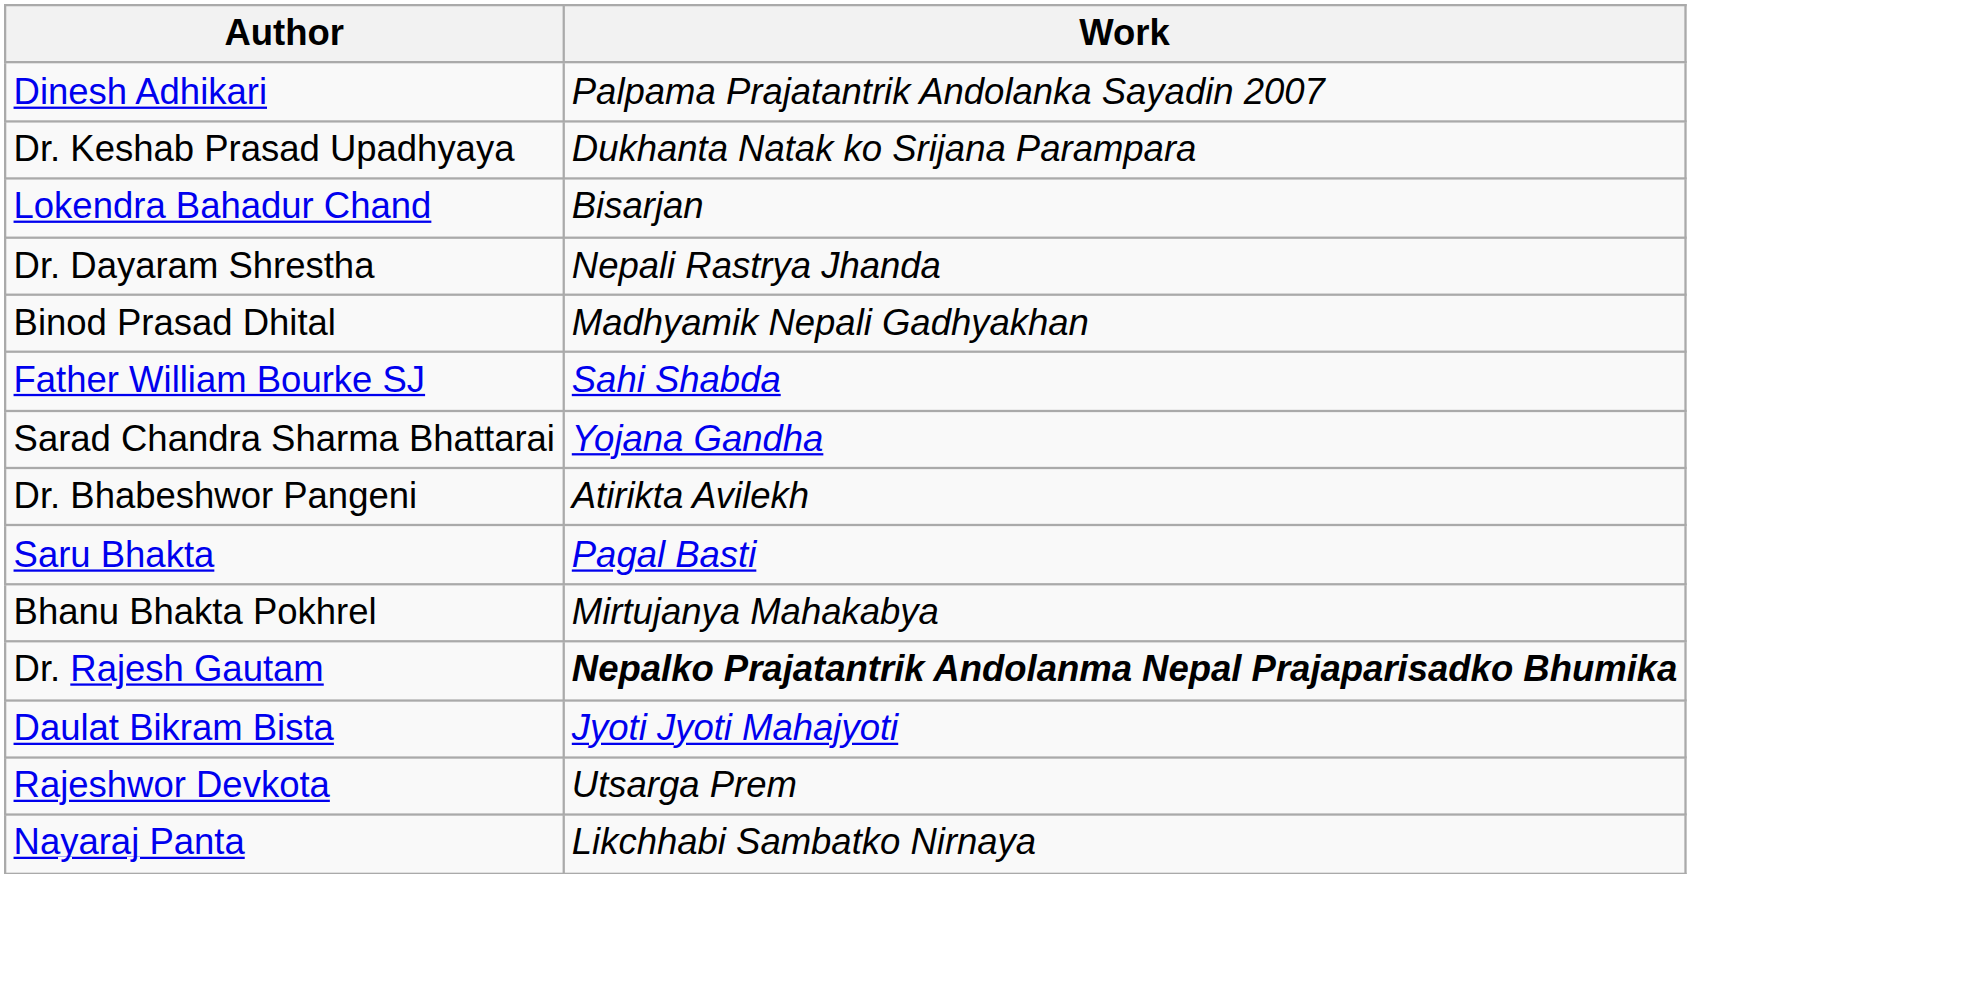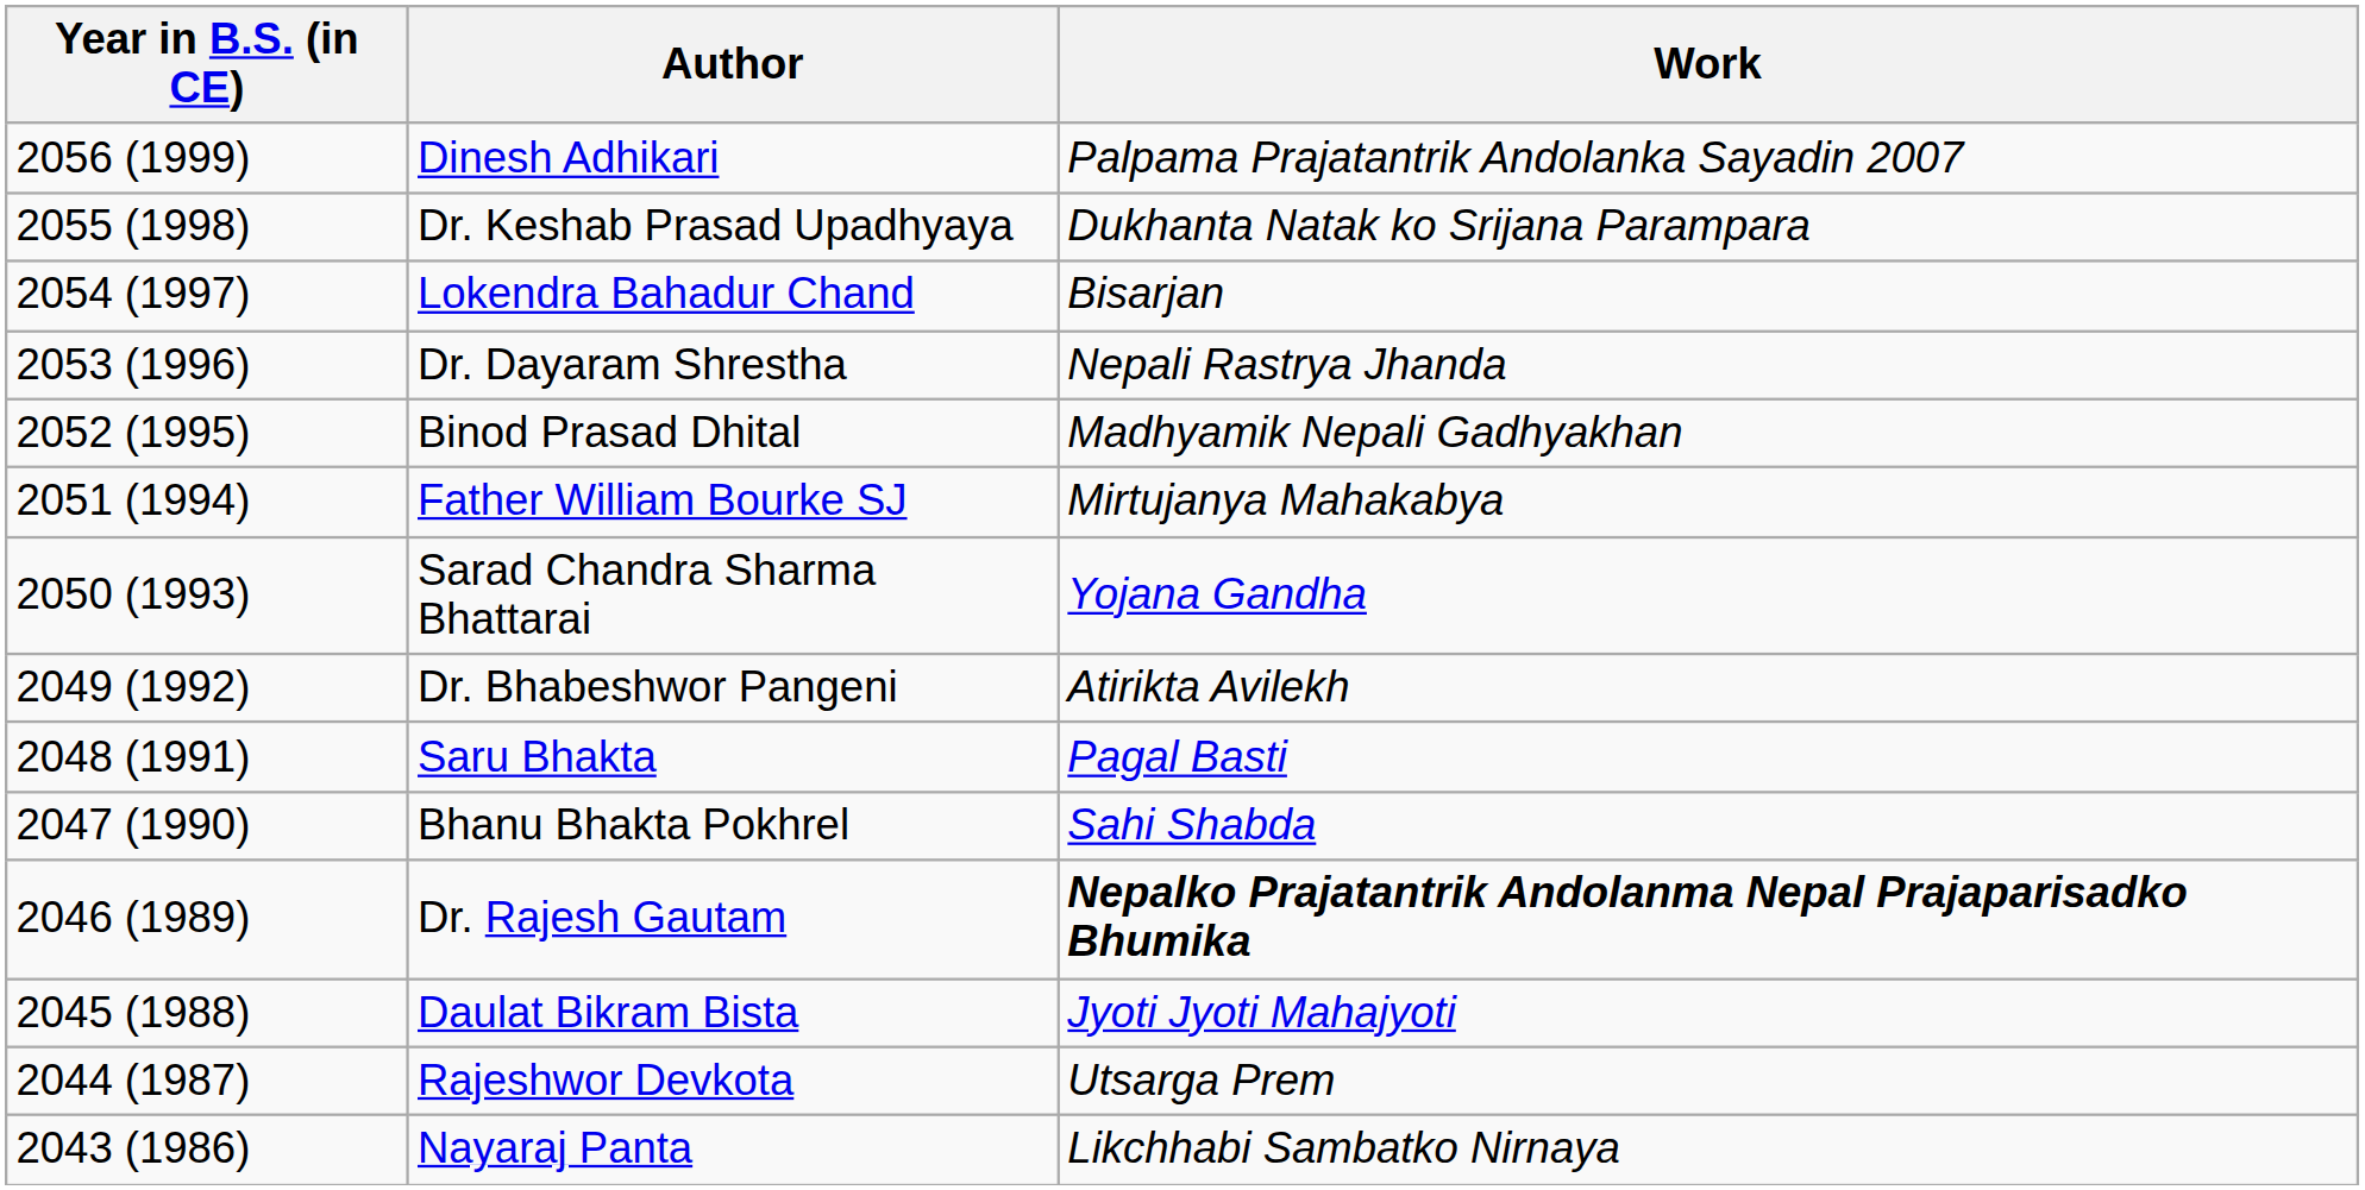+ column: Year in B.S. (in CE) | 2056 (1999) | 2055 (1998) | 2054 (1997) | 2053 (1996) | 2052 (1995) | 2051 (1994) | 2050 (1993) | 2049 (1992) | 2048 (1991) | 2047 (1990) | 2046 (1989) | 2045 (1988) | 2044 (1987) | 2043 (1986)
Father William Bourke SJ | Work: Sahi Shabda -> Mirtujanya Mahakabya
Bhanu Bhakta Pokhrel | Work: Mirtujanya Mahakabya -> Sahi Shabda
